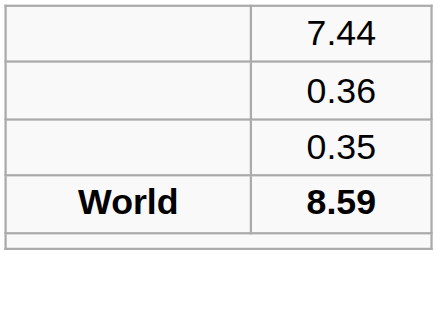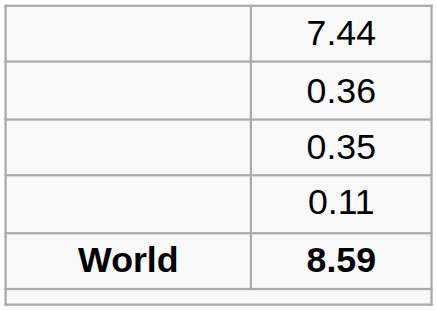+ row: 0.11
